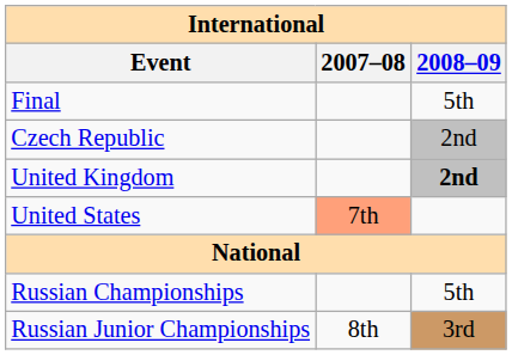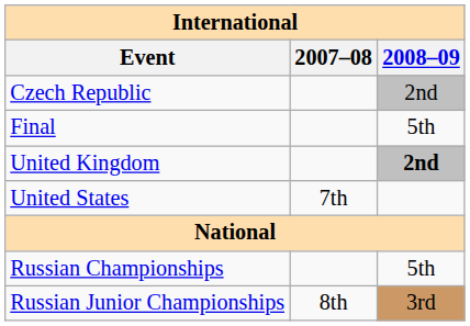rows swapped: Final <-> Czech Republic
United States | 2007–08: lightsalmon background -> no background
